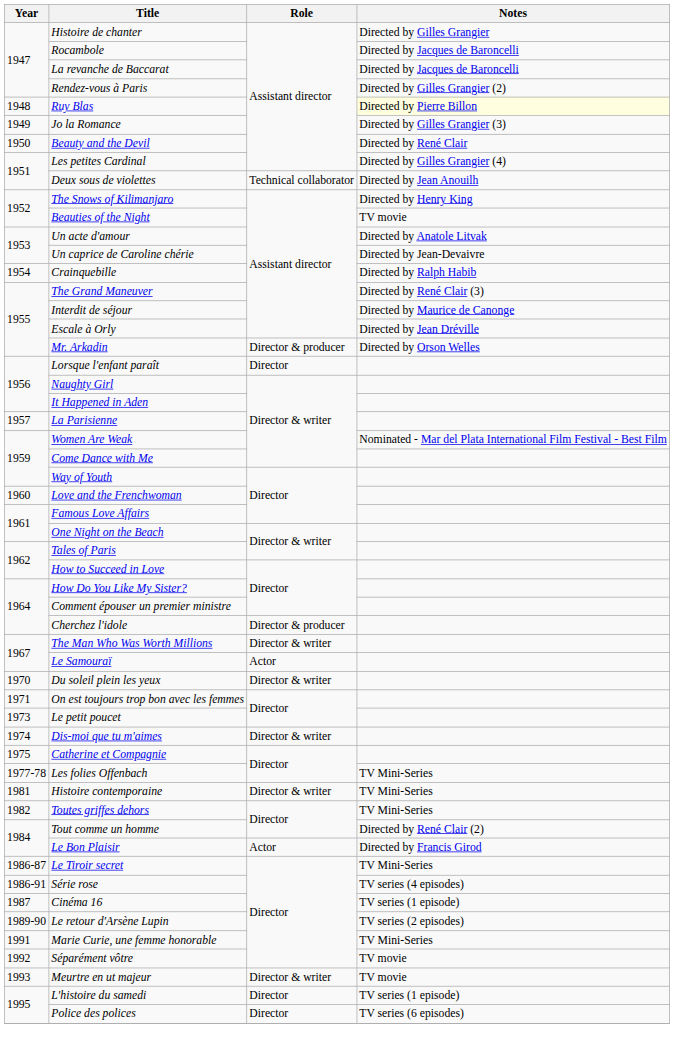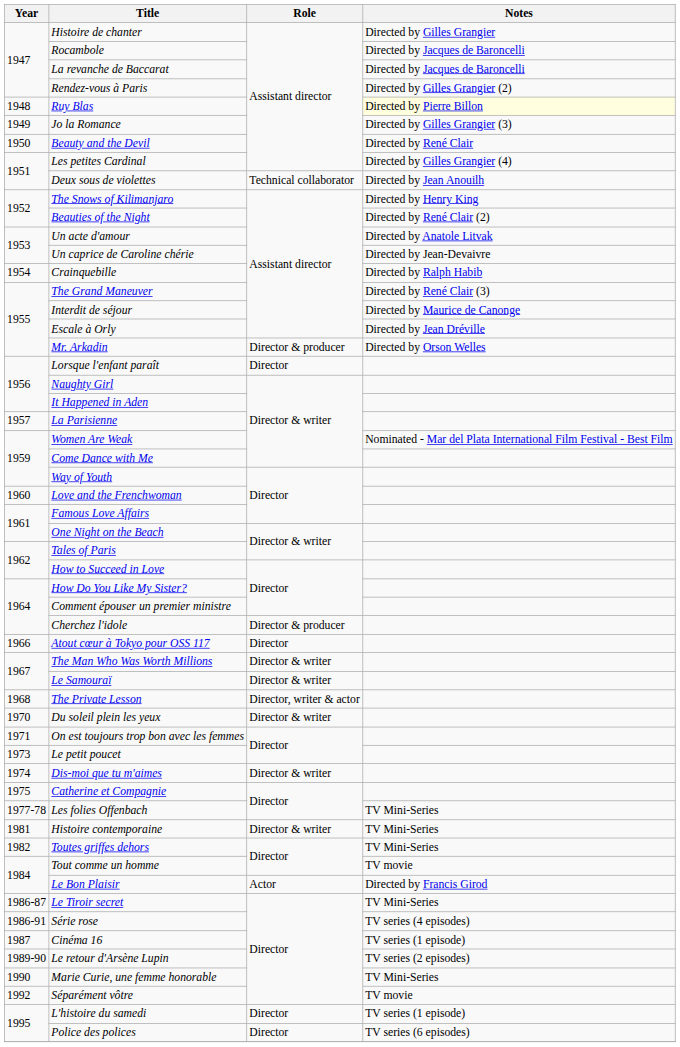Beauties of the Night | Notes: TV movie -> Directed by René Clair (2)
+ row: 1966 | Atout cœur à Tokyo pour OSS 117 | Director
Le Samouraï | Role: Actor -> Director & writer
+ row: 1968 | The Private Lesson | Director, writer & actor
Tout comme un homme | Notes: Directed by René Clair (2) -> TV movie
Marie Curie, une femme honorable | Year: 1991 -> 1990
- row: 1993 | Meurtre en ut majeur | Director & writer | TV movie
